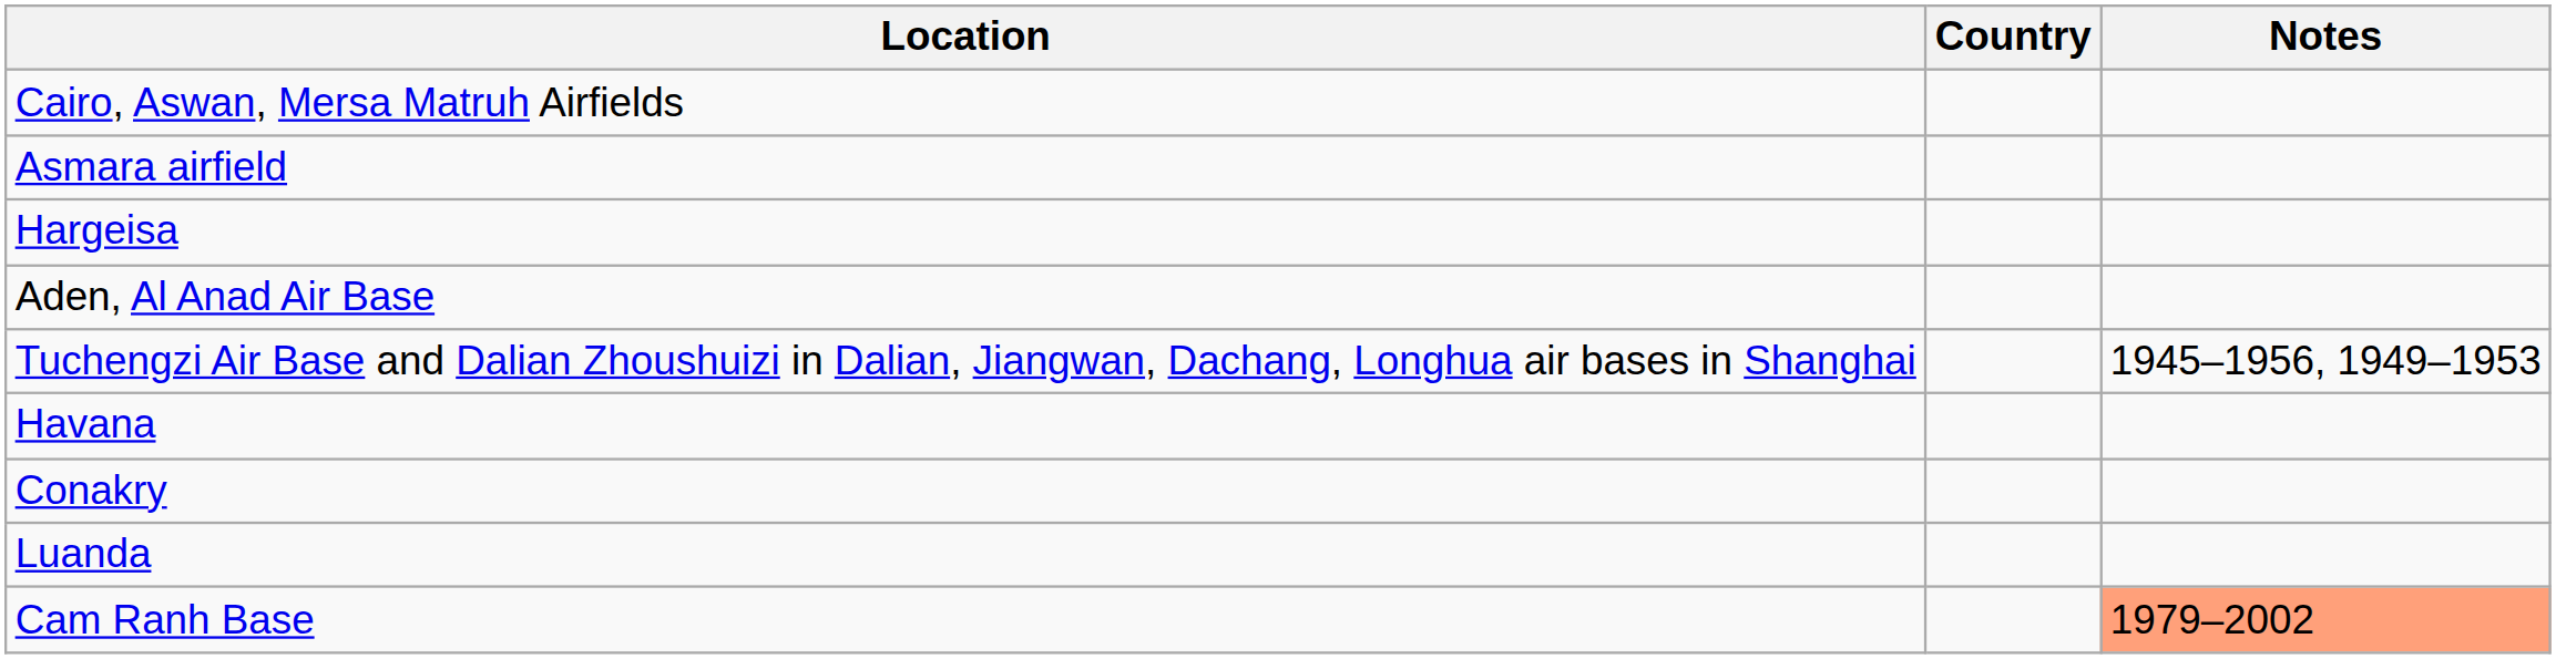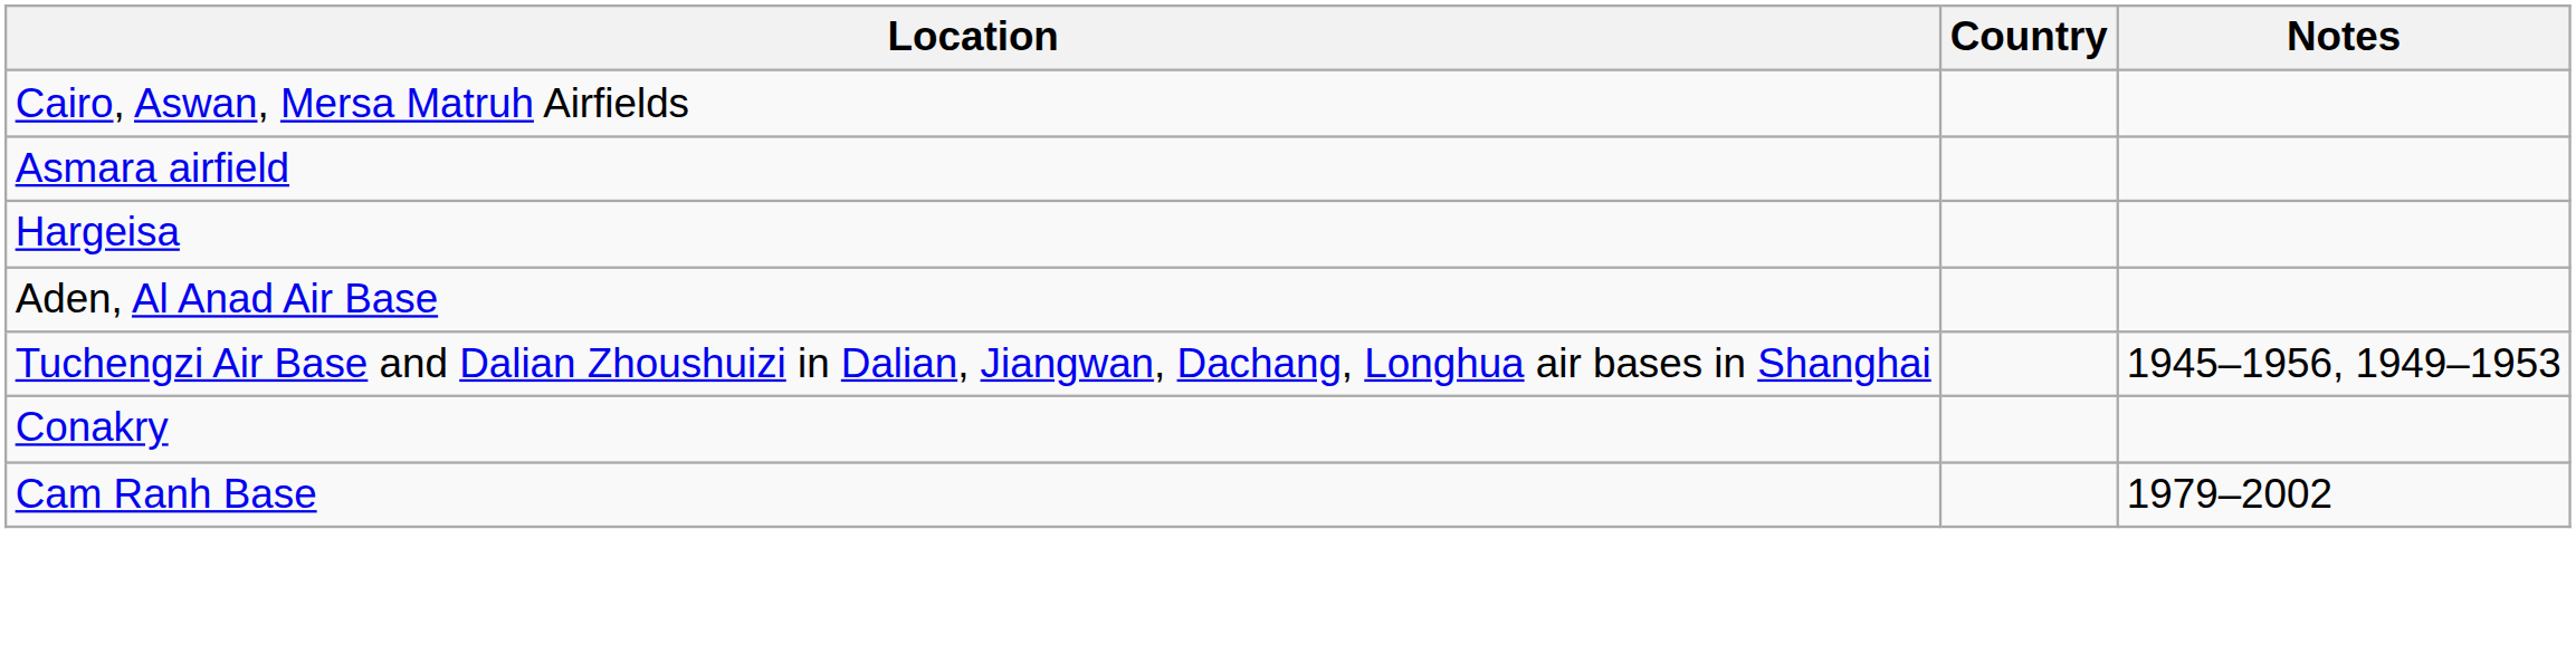- row: Havana
- row: Luanda
Cam Ranh Base | Notes: lightsalmon background -> no background
